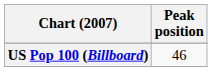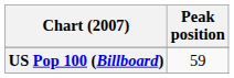US Pop 100 (Billboard) | Peak position: 46 -> 59
